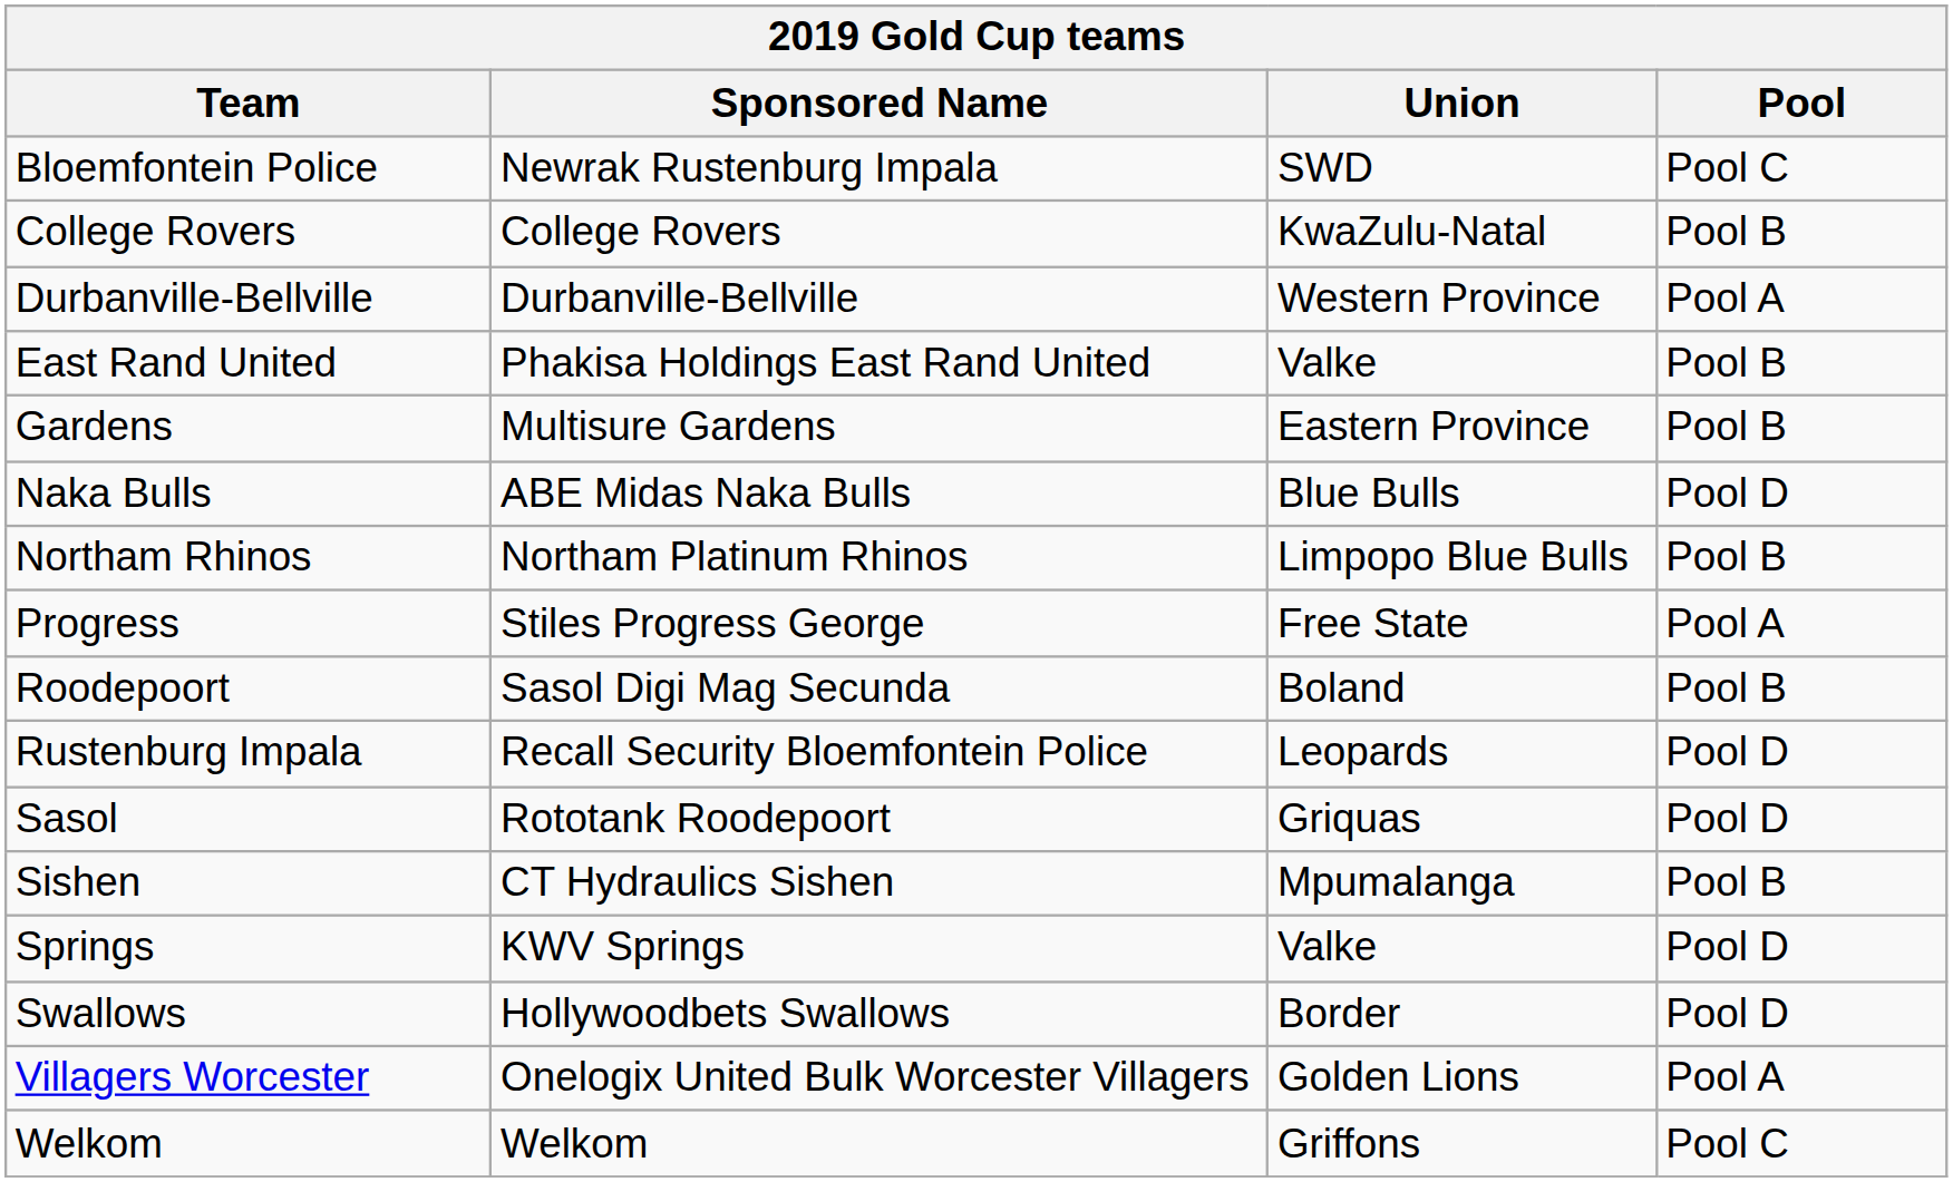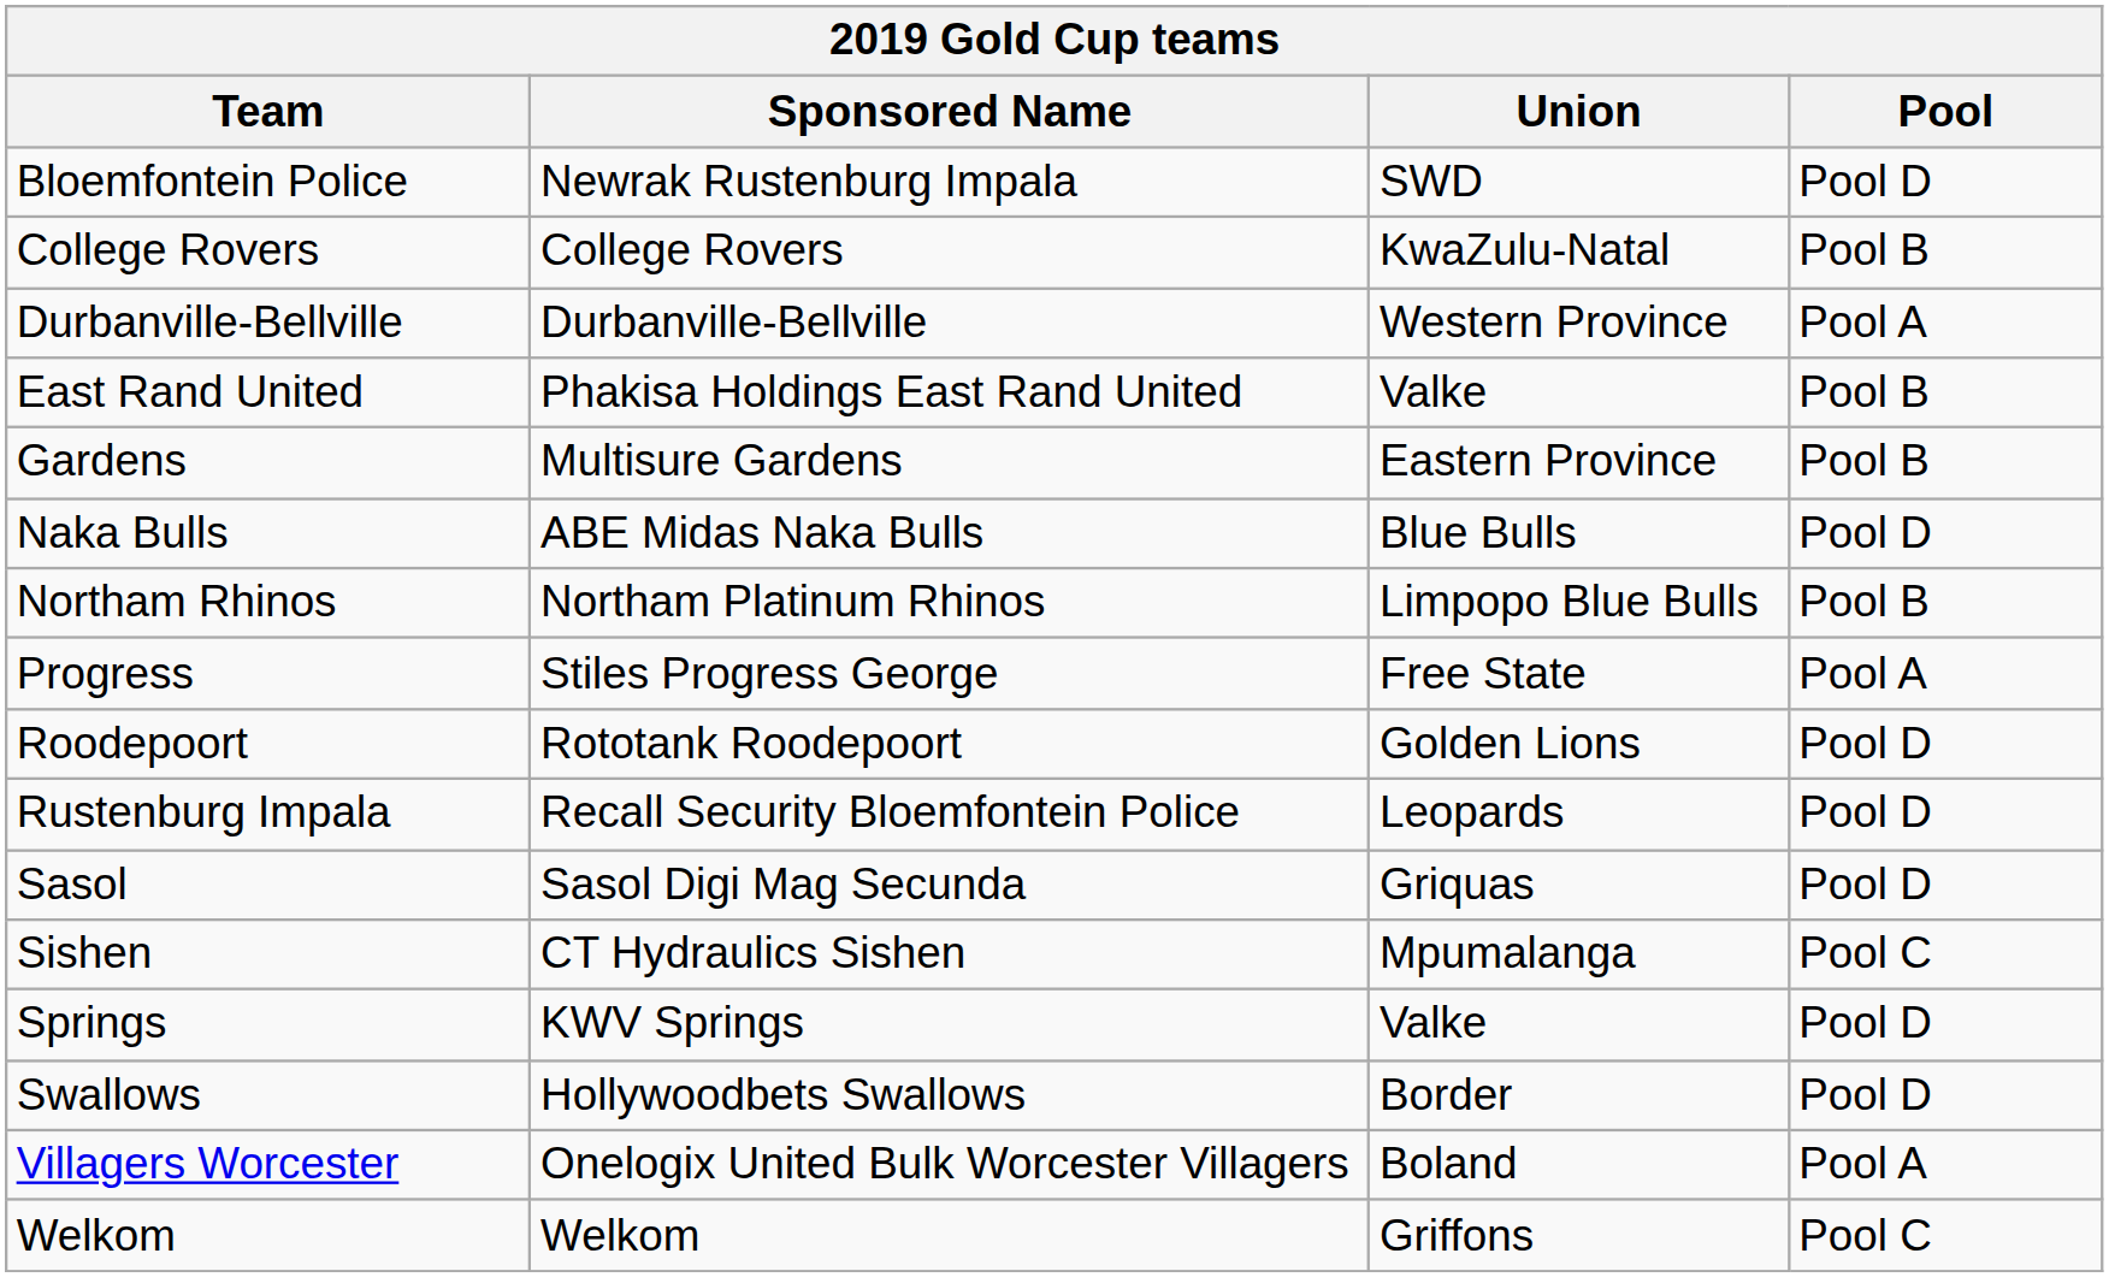Bloemfontein Police | Pool: Pool C -> Pool D
Roodepoort | Sponsored Name: Sasol Digi Mag Secunda -> Rototank Roodepoort
Roodepoort | Union: Boland -> Golden Lions
Roodepoort | Pool: Pool B -> Pool D
Sasol | Sponsored Name: Rototank Roodepoort -> Sasol Digi Mag Secunda
Sishen | Pool: Pool B -> Pool C
Villagers Worcester | Union: Golden Lions -> Boland
